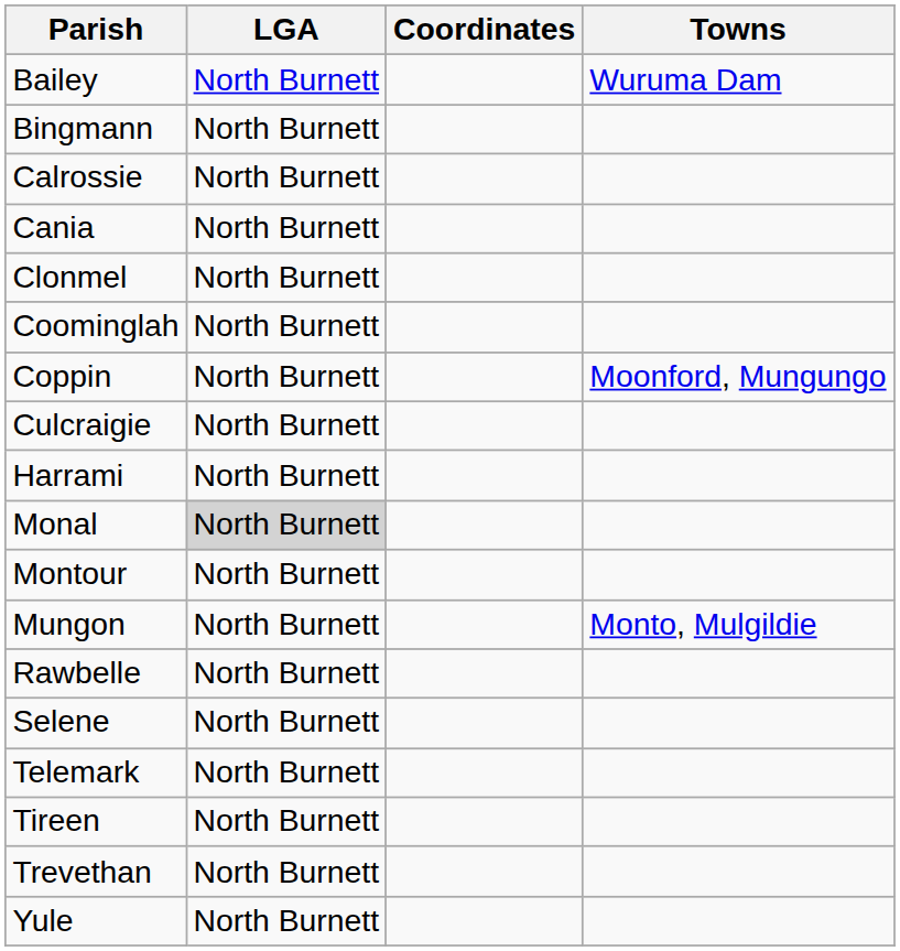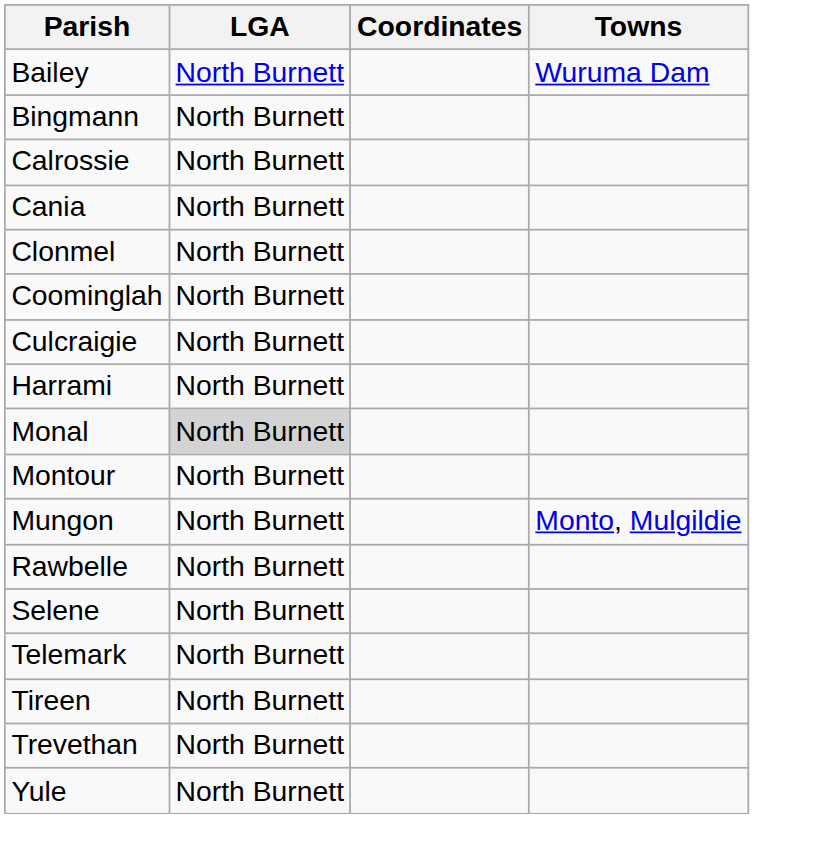- row: Coppin | North Burnett | Moonford, Mungungo
